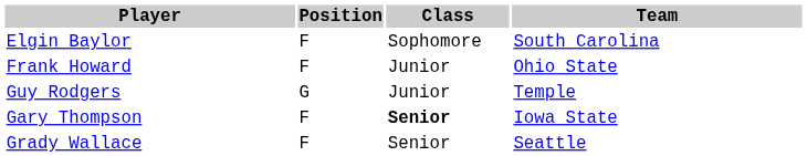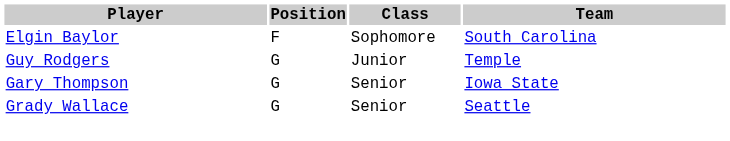- row: Frank Howard | F | Junior | Ohio State
Gary Thompson | Position: F -> G
Gary Thompson | Class: bold -> normal
Grady Wallace | Position: F -> G
